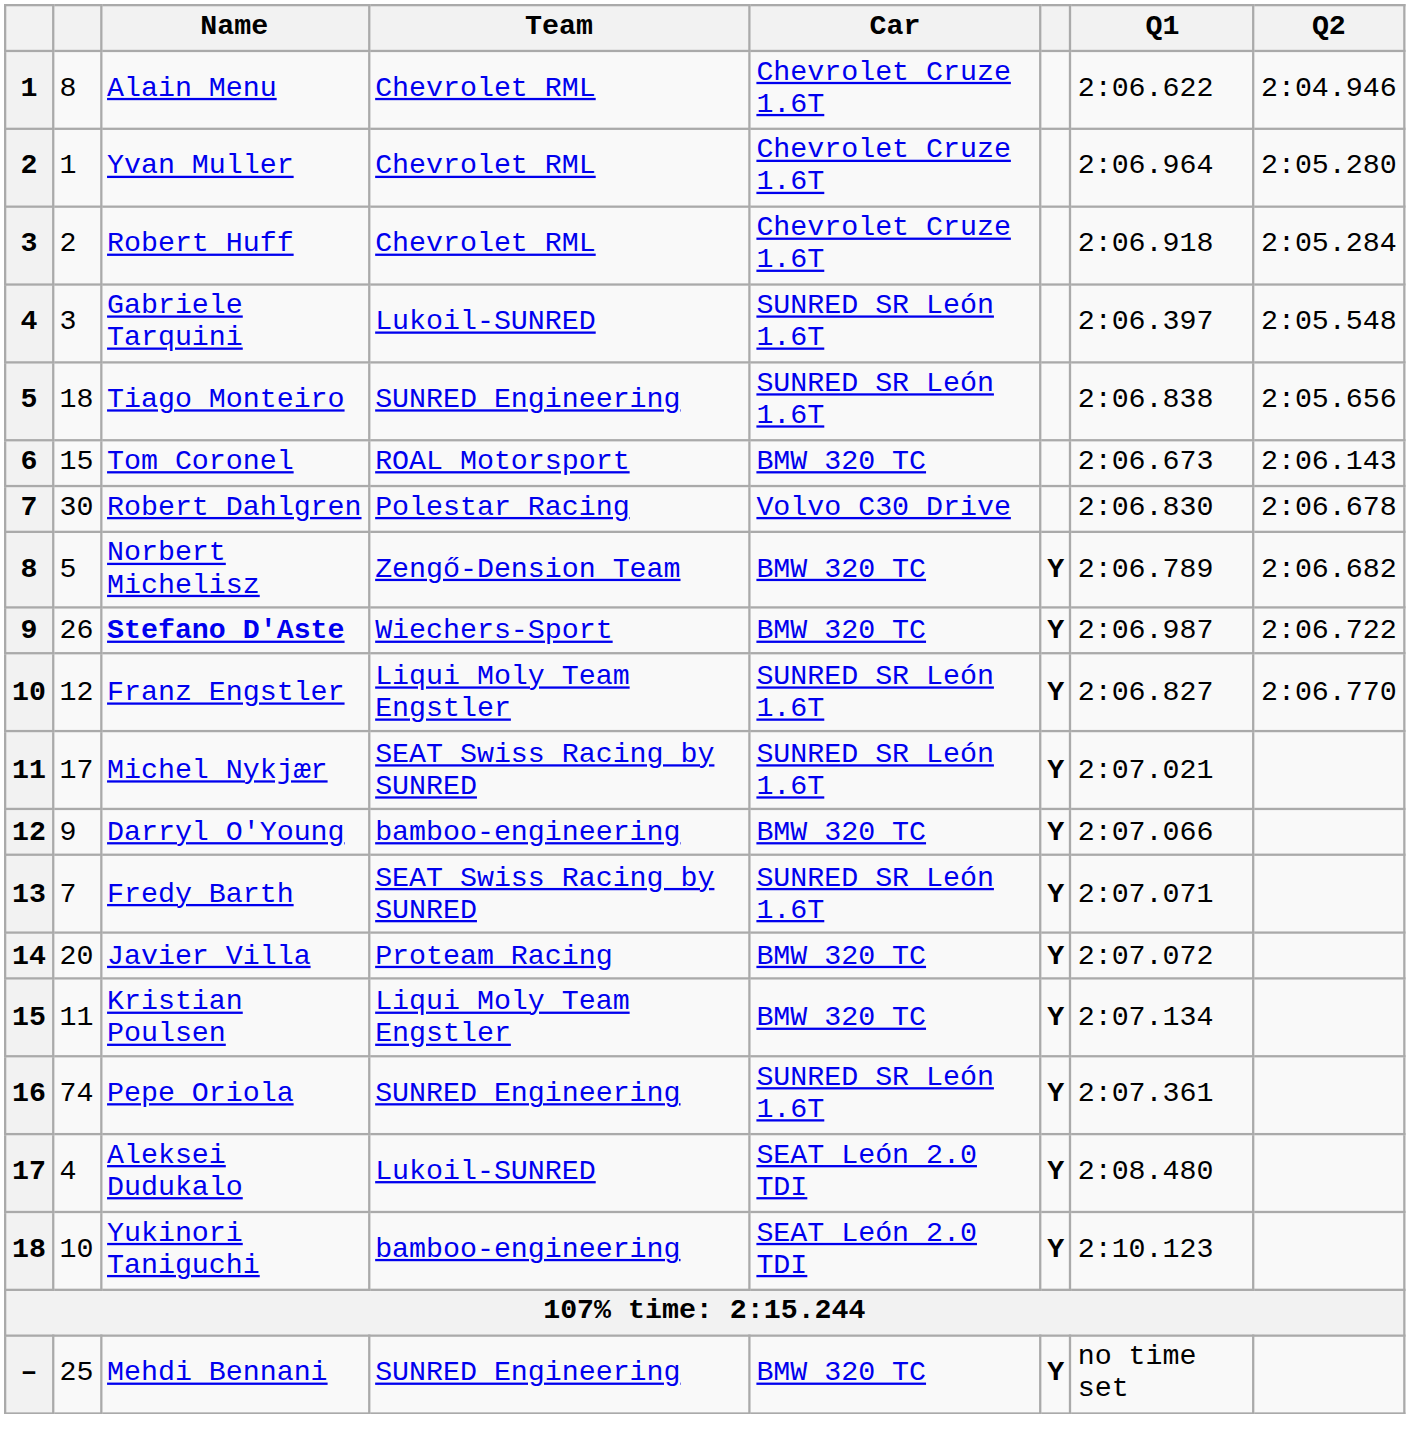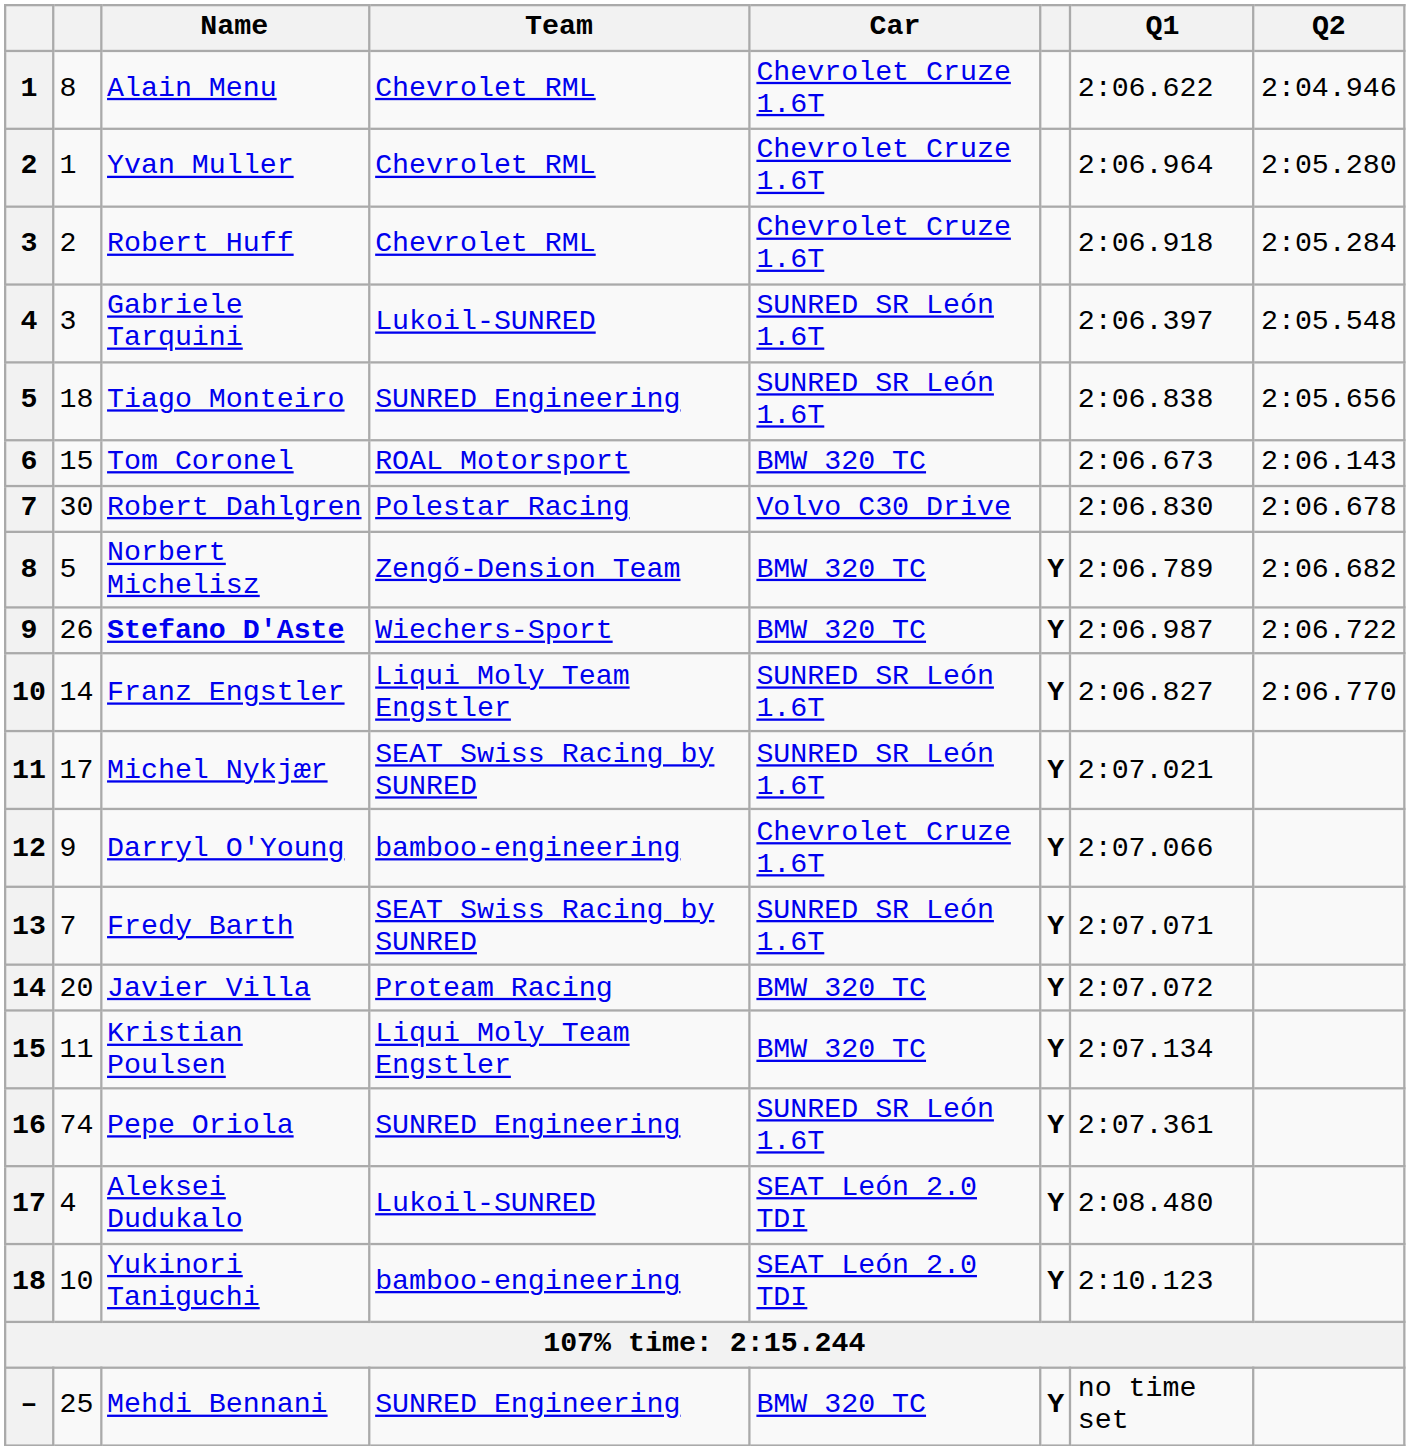Franz Engstler | column 2: 12 -> 14
Darryl O'Young | Car: BMW 320 TC -> Chevrolet Cruze 1.6T
